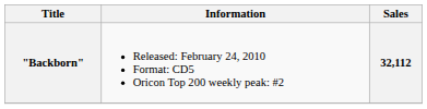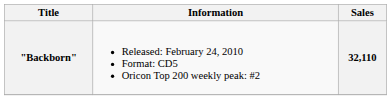"Backborn" | Sales: 32,112 -> 32,110
